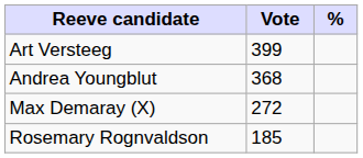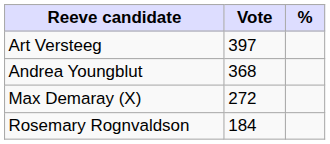Art Versteeg | Vote: 399 -> 397
Rosemary Rognvaldson | Vote: 185 -> 184
